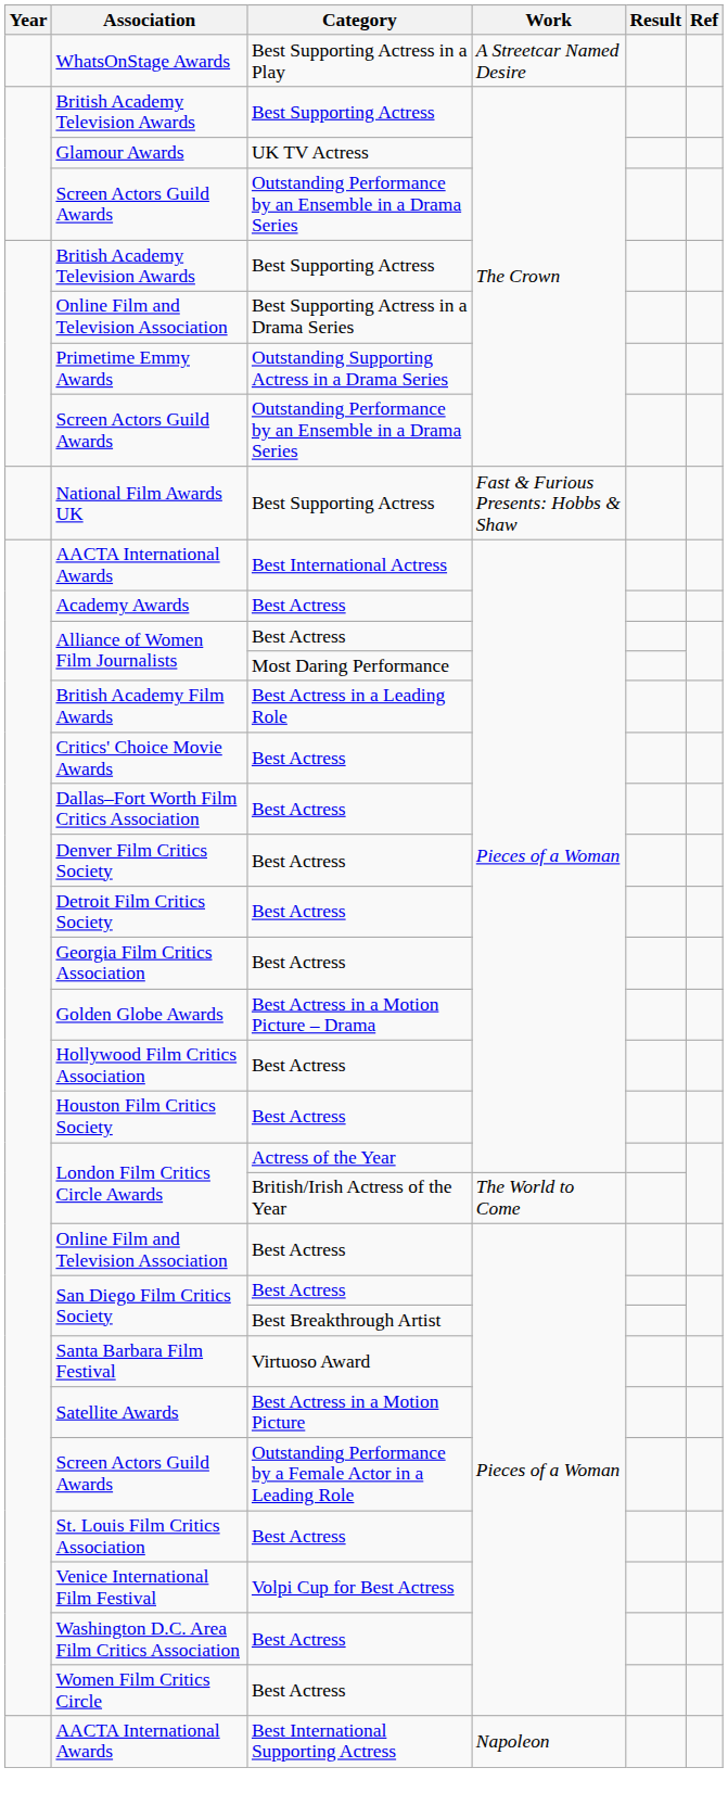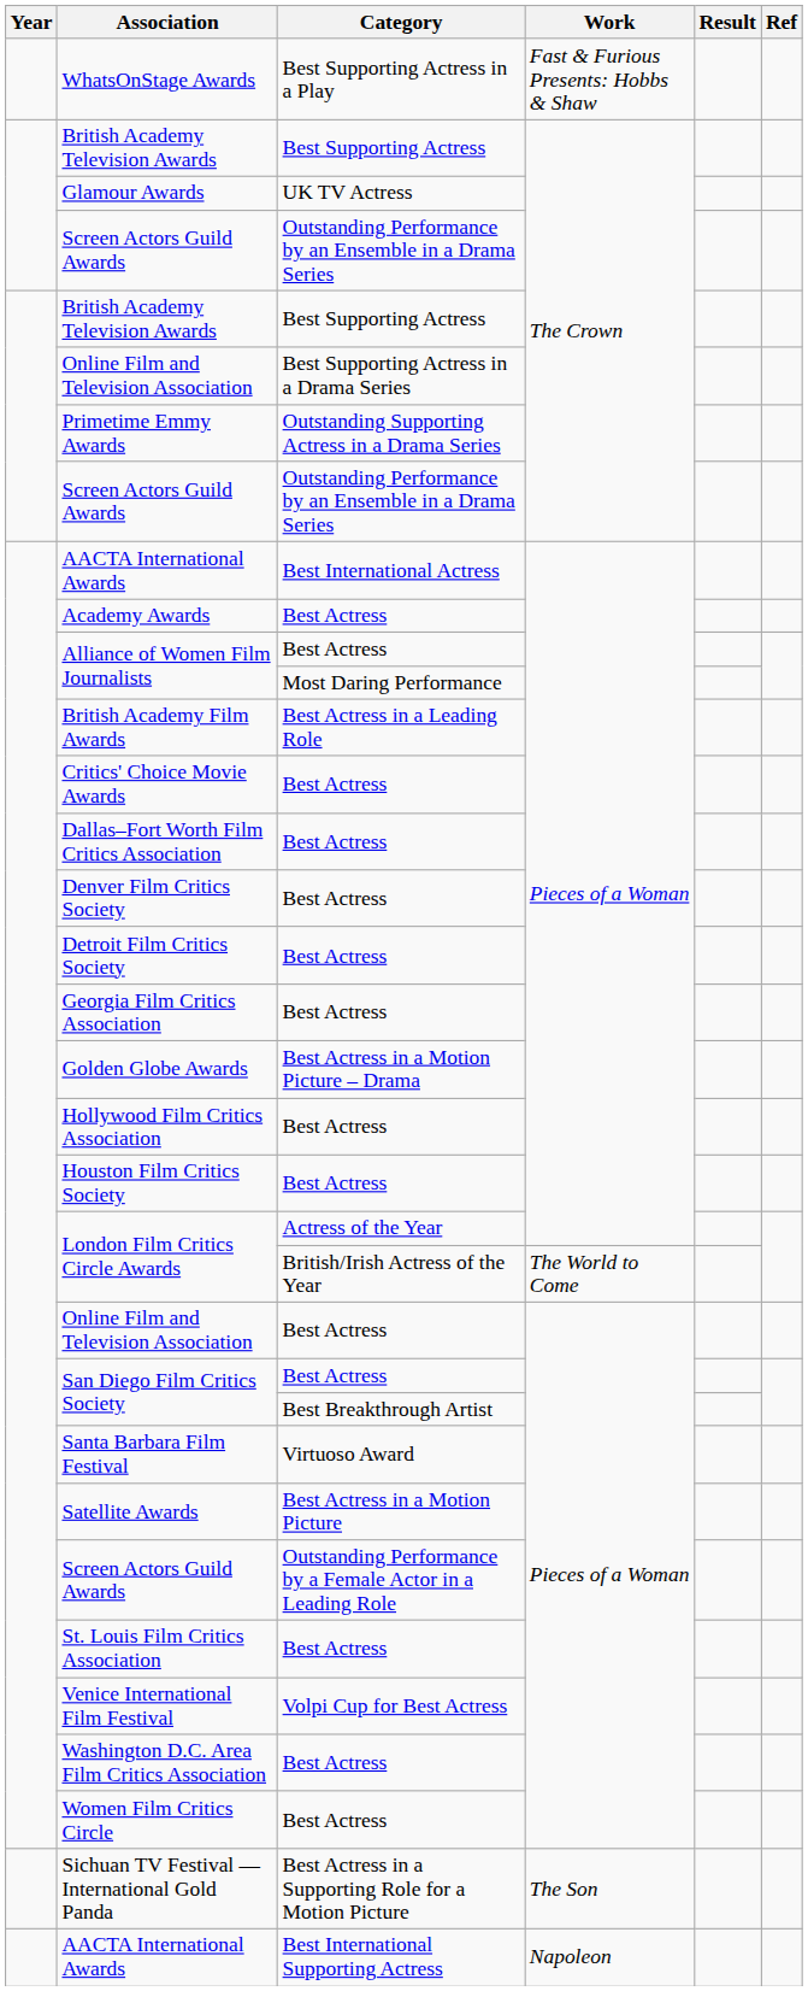WhatsOnStage Awards | Work: A Streetcar Named Desire -> Fast & Furious Presents: Hobbs & Shaw
- row: National Film Awards UK | Best Supporting Actress | Fast & Furious Presents: Hobbs & Shaw
+ row: Sichuan TV Festival — International Gold Panda | Best Actress in a Supporting Role for a Motion Picture | The Son
